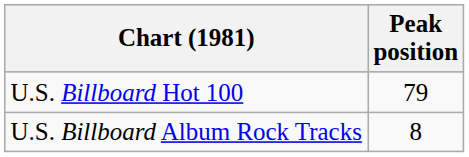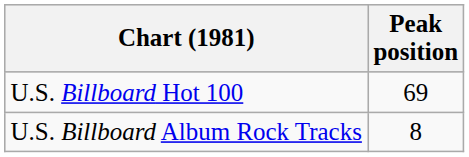U.S. Billboard Hot 100 | Peak position: 79 -> 69
